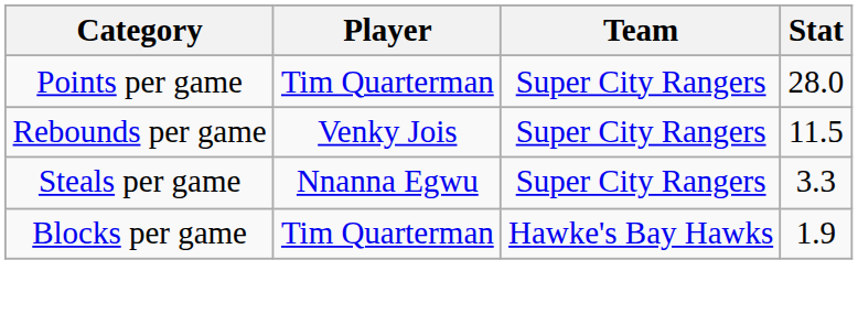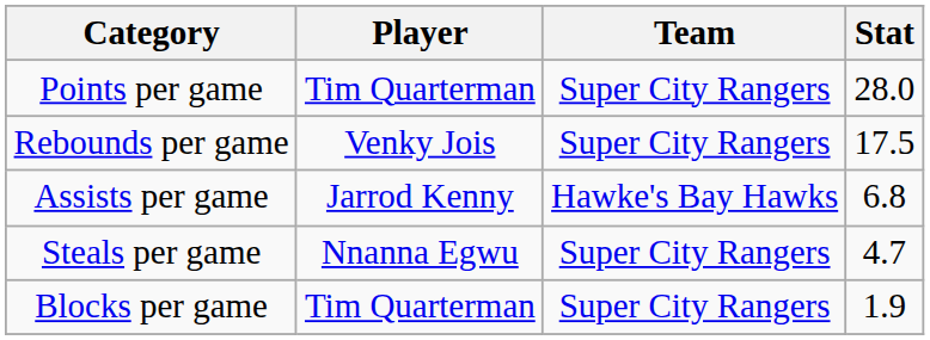Rebounds per game | Stat: 11.5 -> 17.5
+ row: Assists per game | Jarrod Kenny | Hawke's Bay Hawks | 6.8
Steals per game | Stat: 3.3 -> 4.7
Blocks per game | Team: Hawke's Bay Hawks -> Super City Rangers
